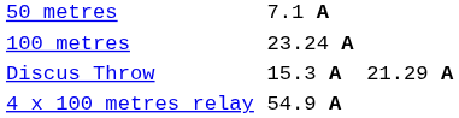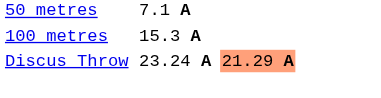100 metres | column 3: 23.24 A -> 15.3 A
Discus Throw | column 3: 15.3 A -> 23.24 A
Discus Throw | column 5: no background -> lightsalmon background
- row: 4 x 100 metres relay | 54.9 A
